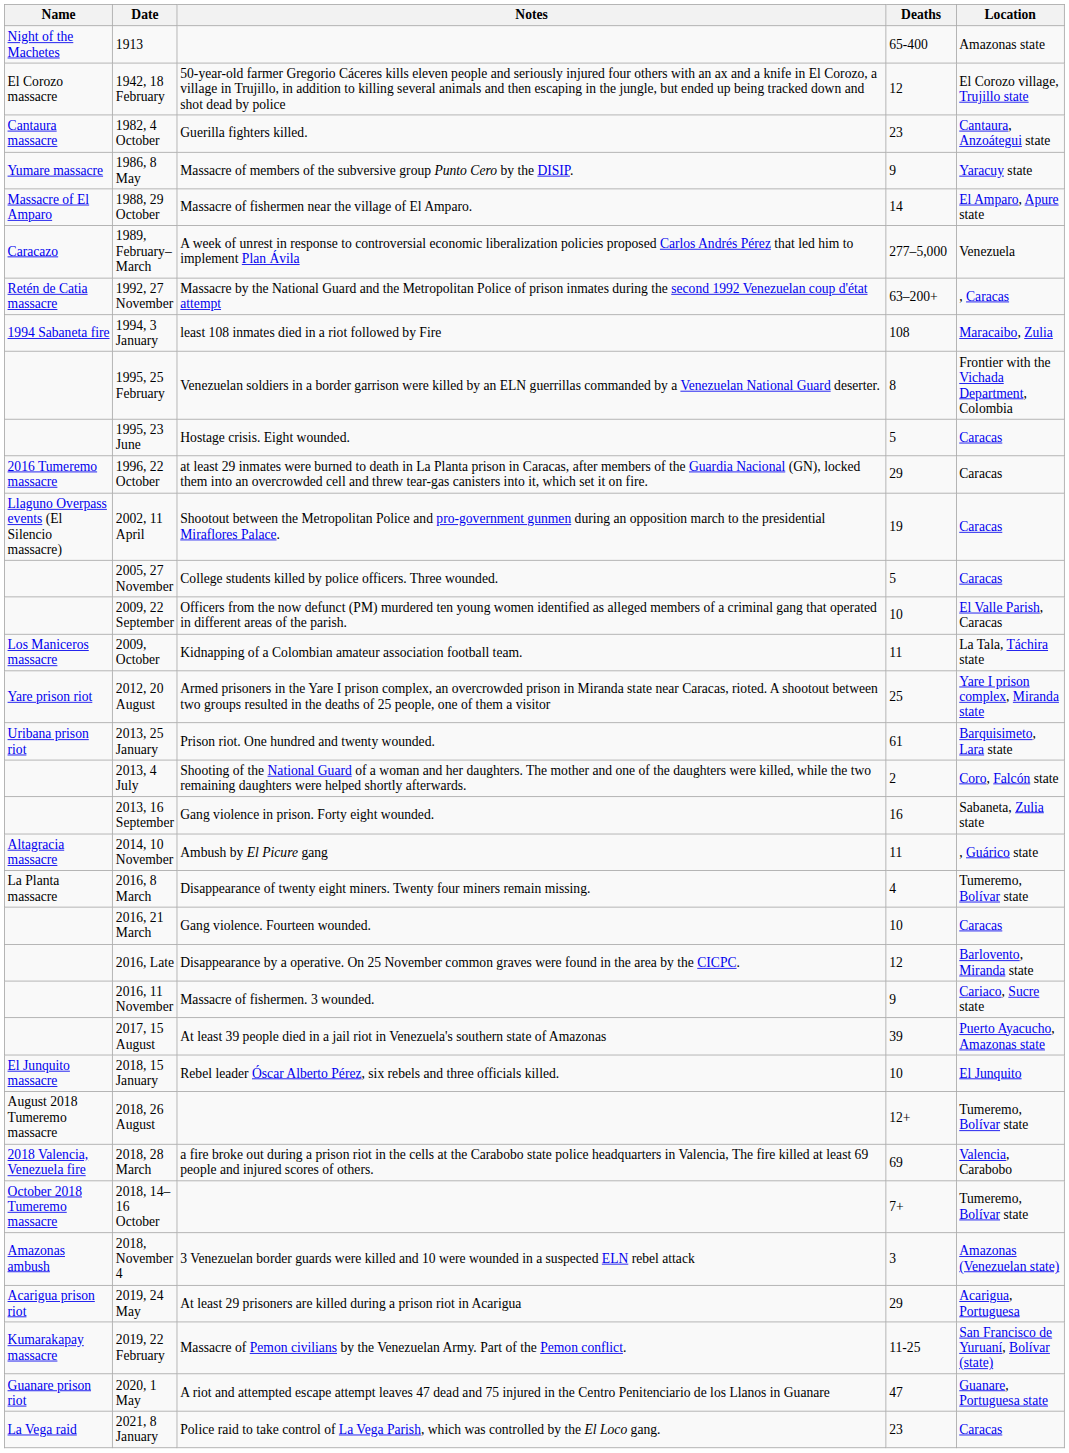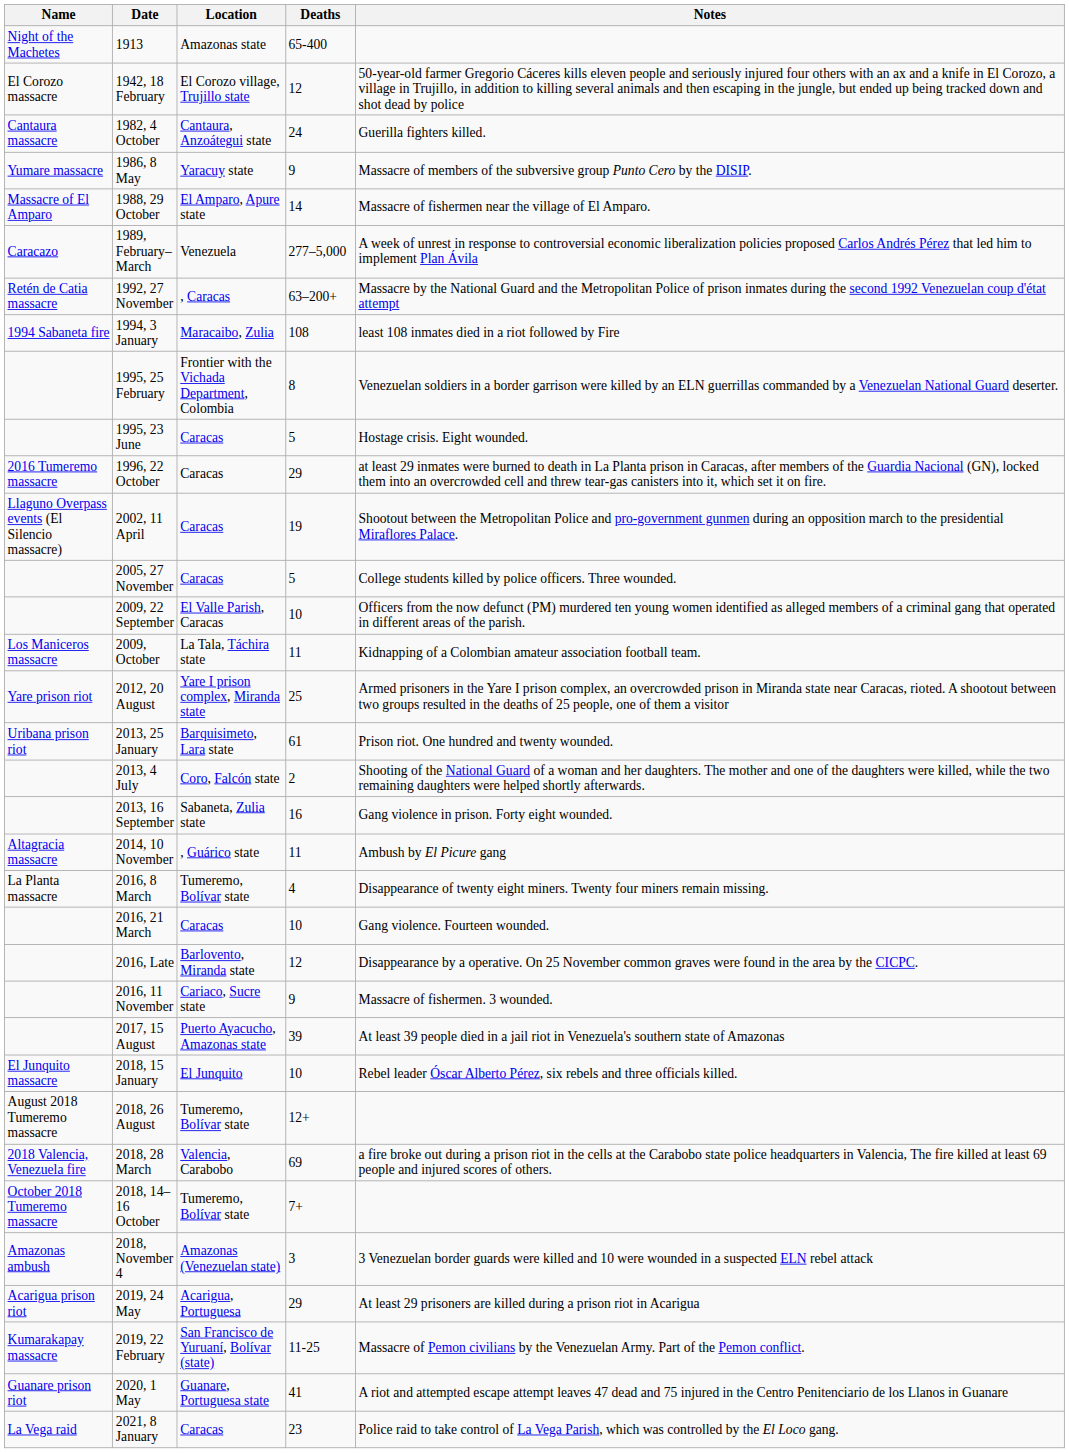columns swapped: Location <-> Notes
1982, 4 October | Deaths: 23 -> 24
2020, 1 May | Deaths: 47 -> 41
